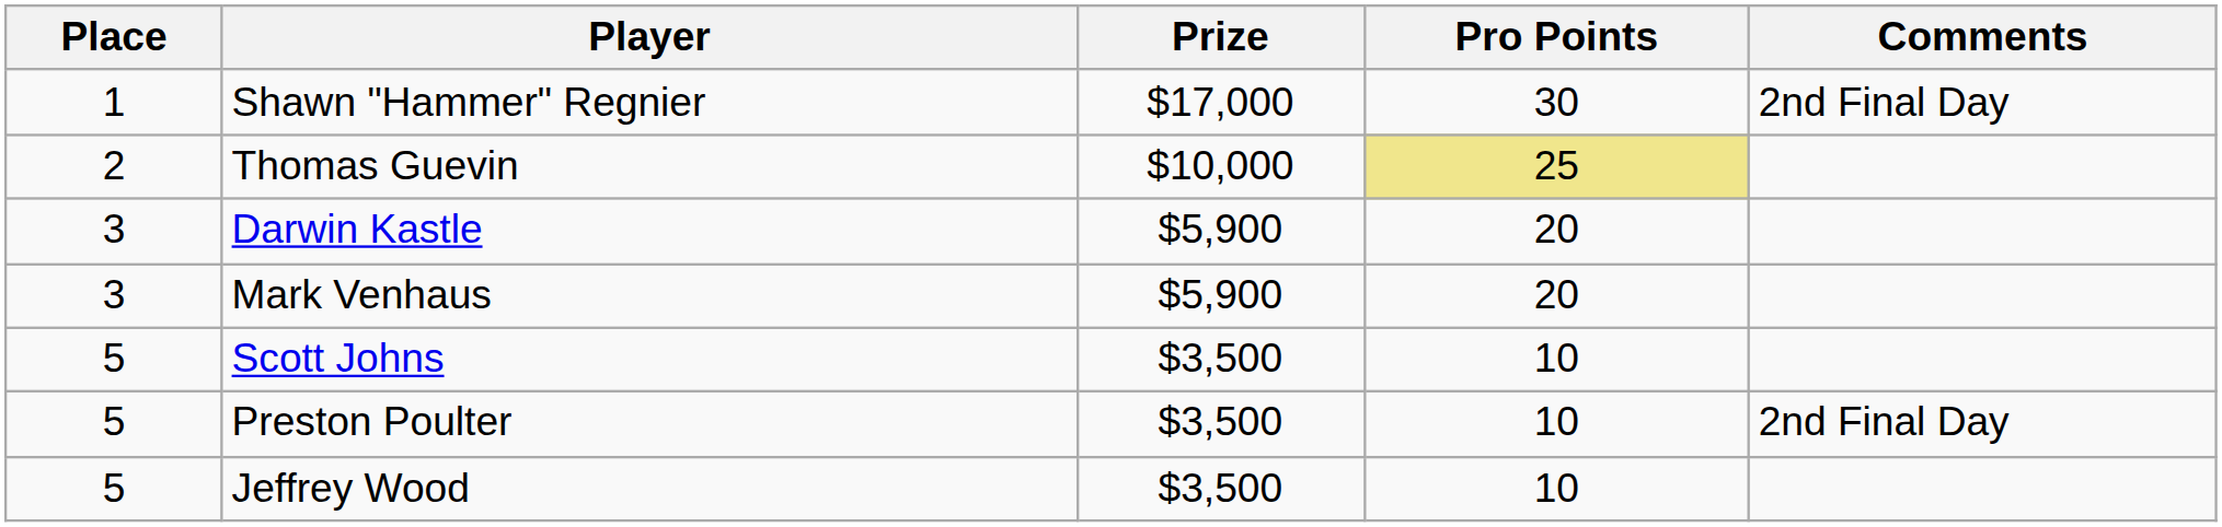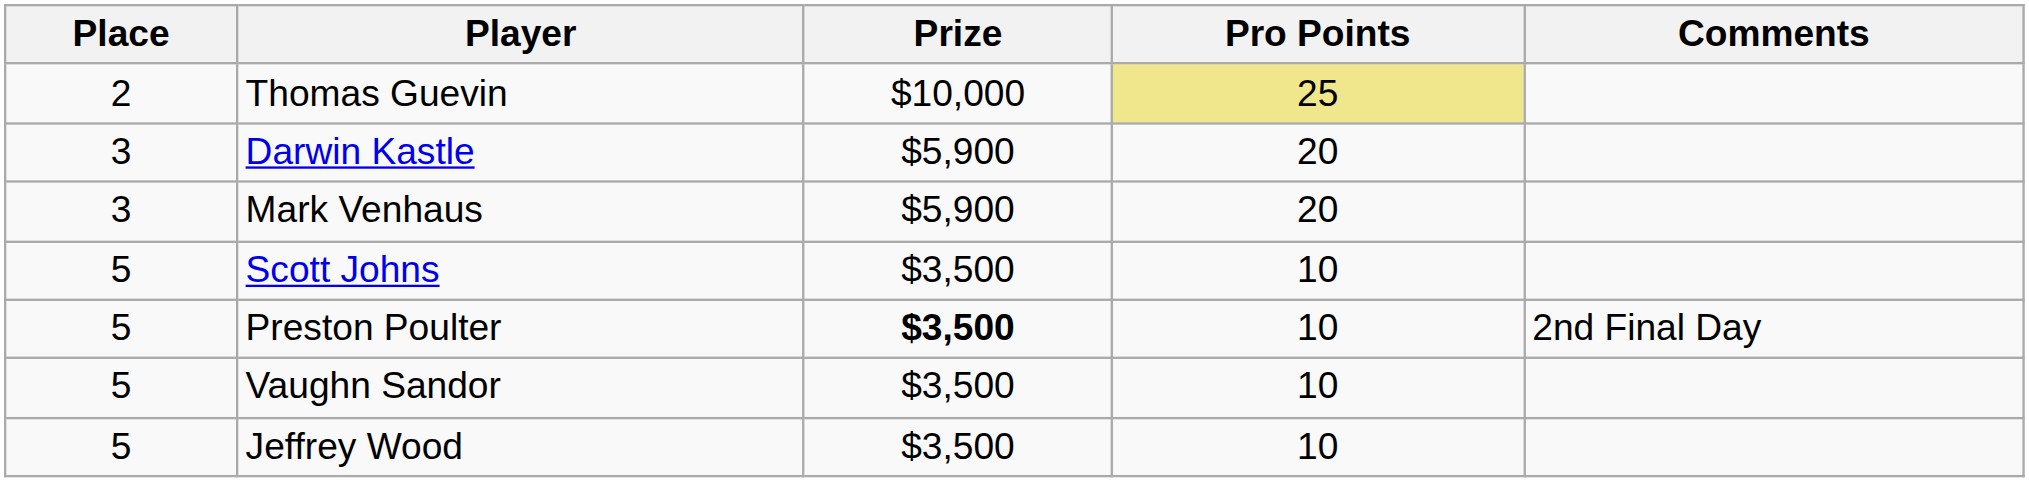- row: 1 | Shawn "Hammer" Regnier | $17,000 | 30 | 2nd Final Day
Preston Poulter | Prize: normal -> bold
+ row: 5 | Vaughn Sandor | $3,500 | 10
